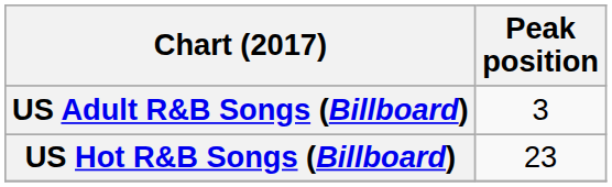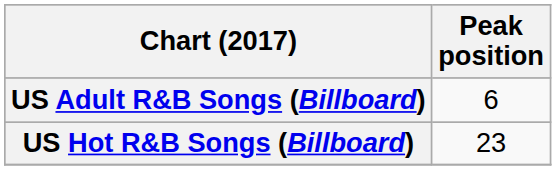US Adult R&B Songs (Billboard) | Peak position: 3 -> 6
